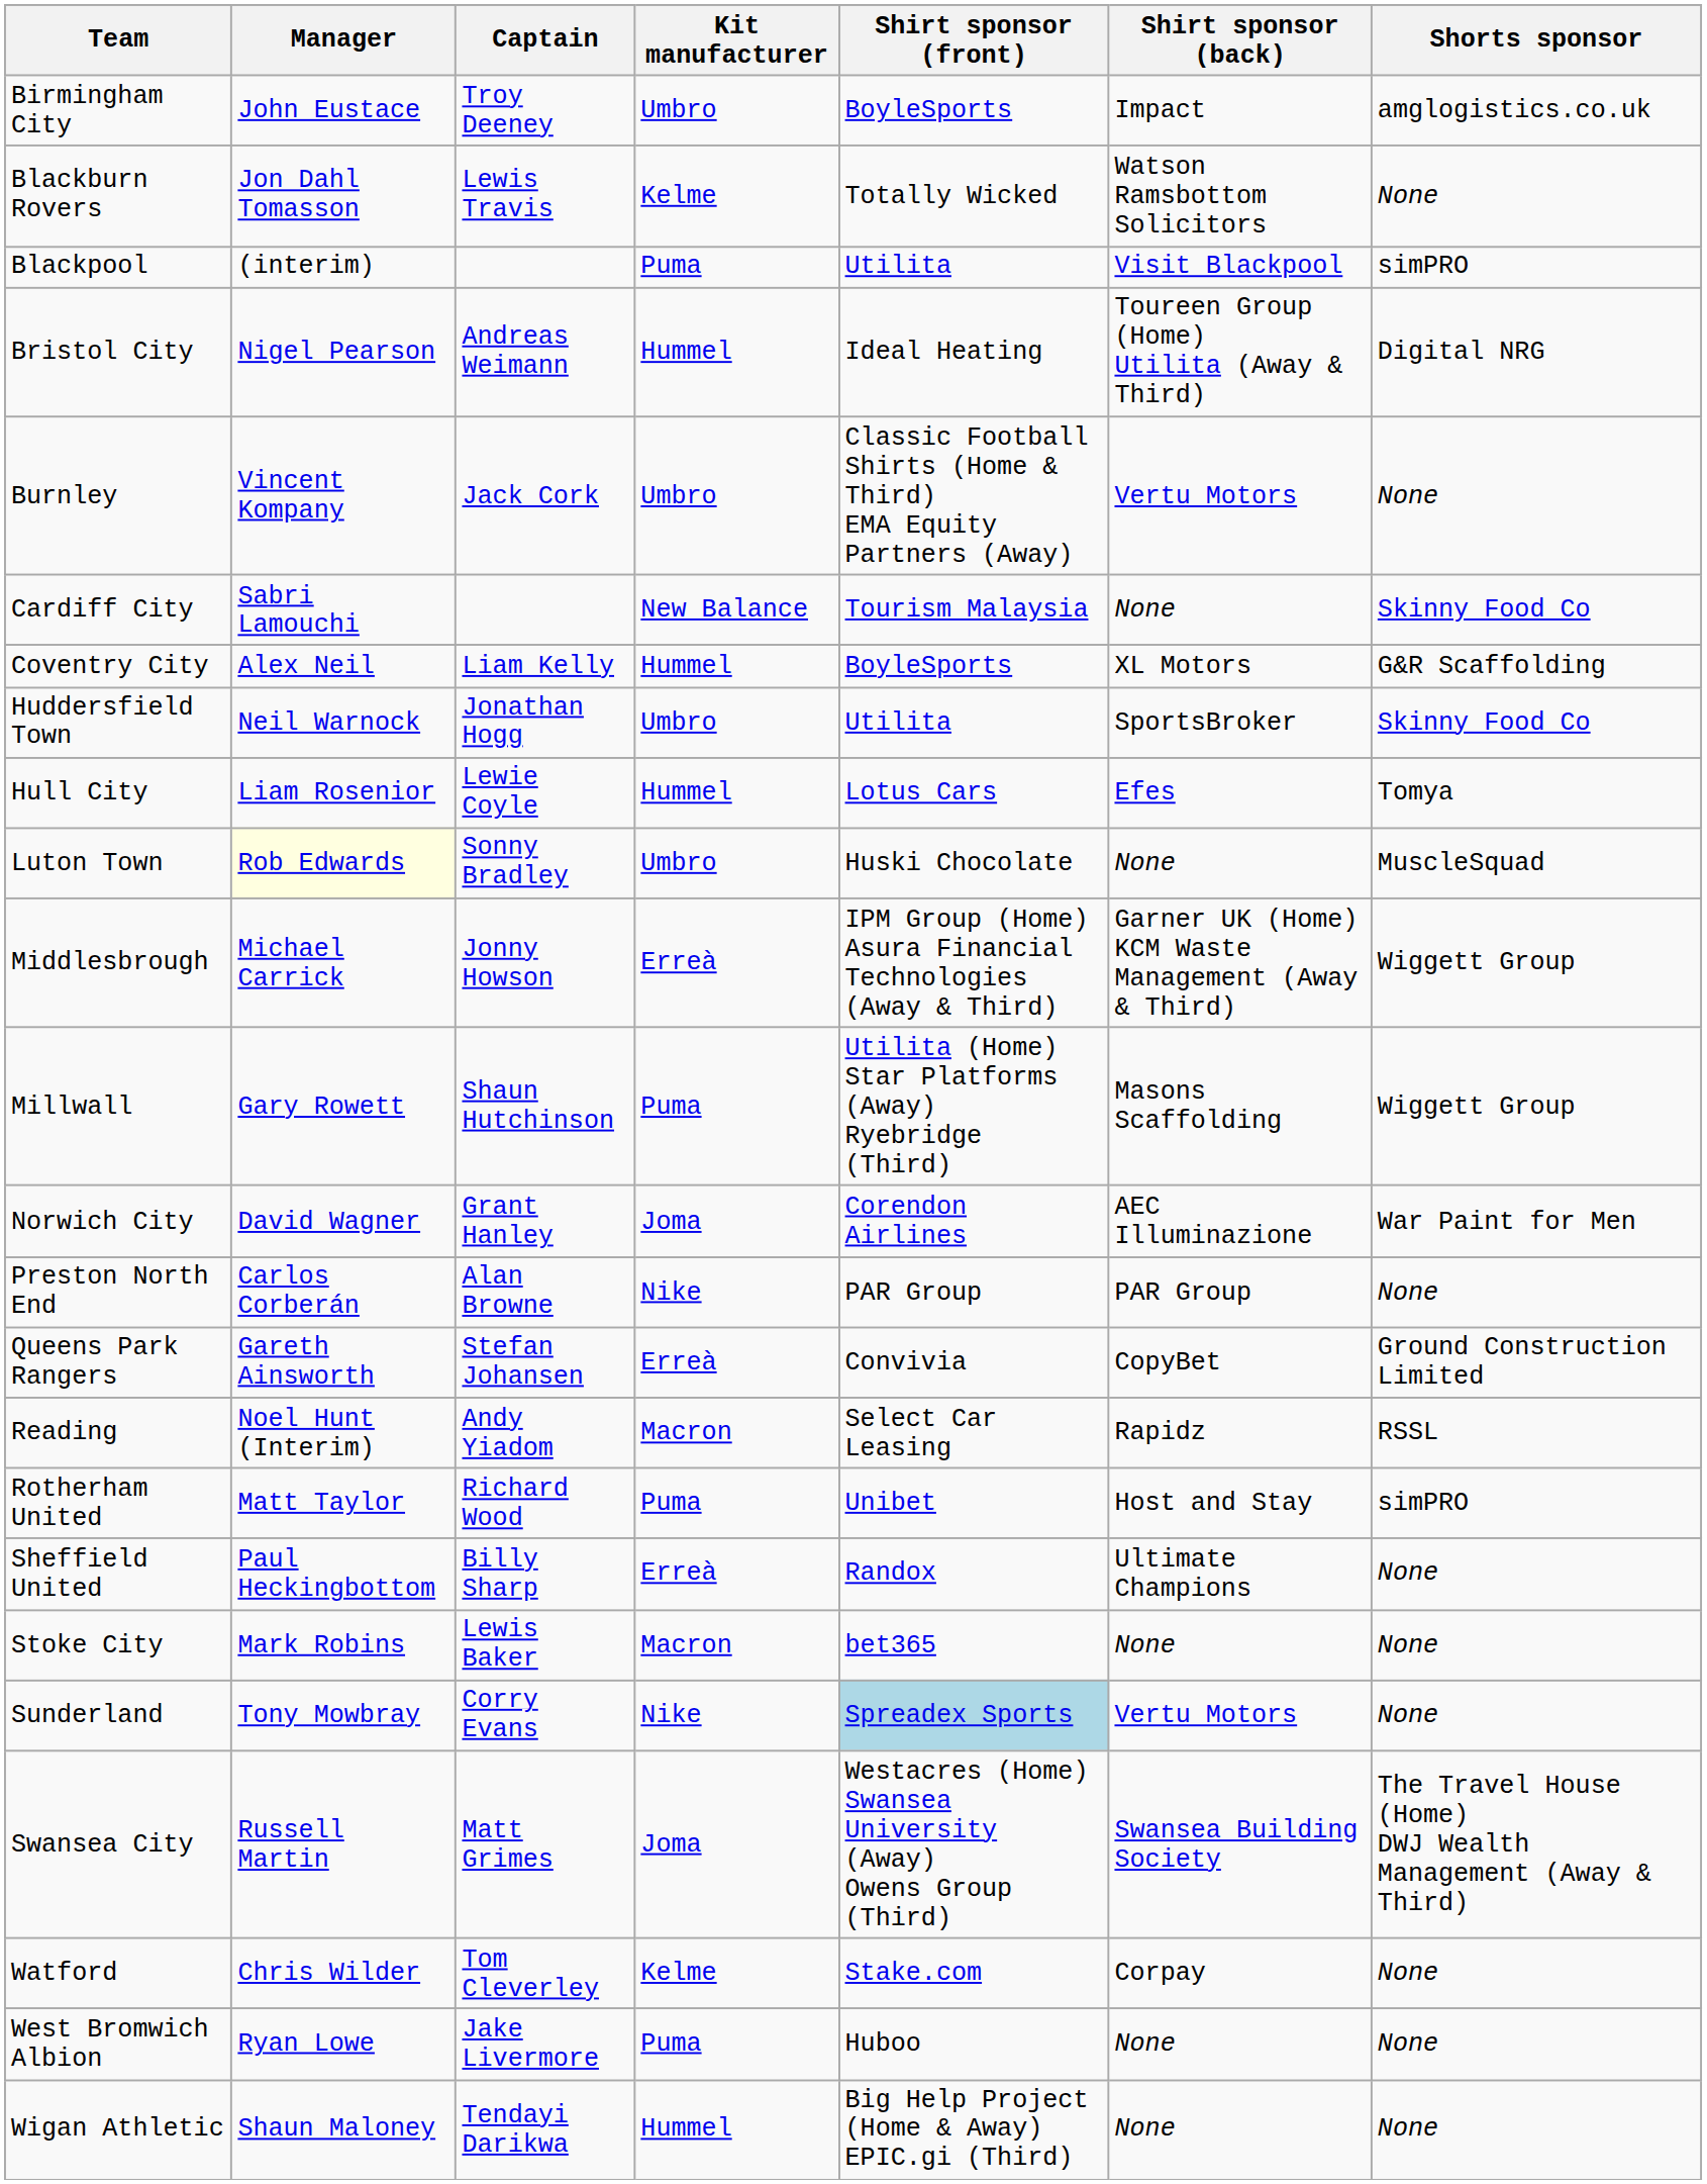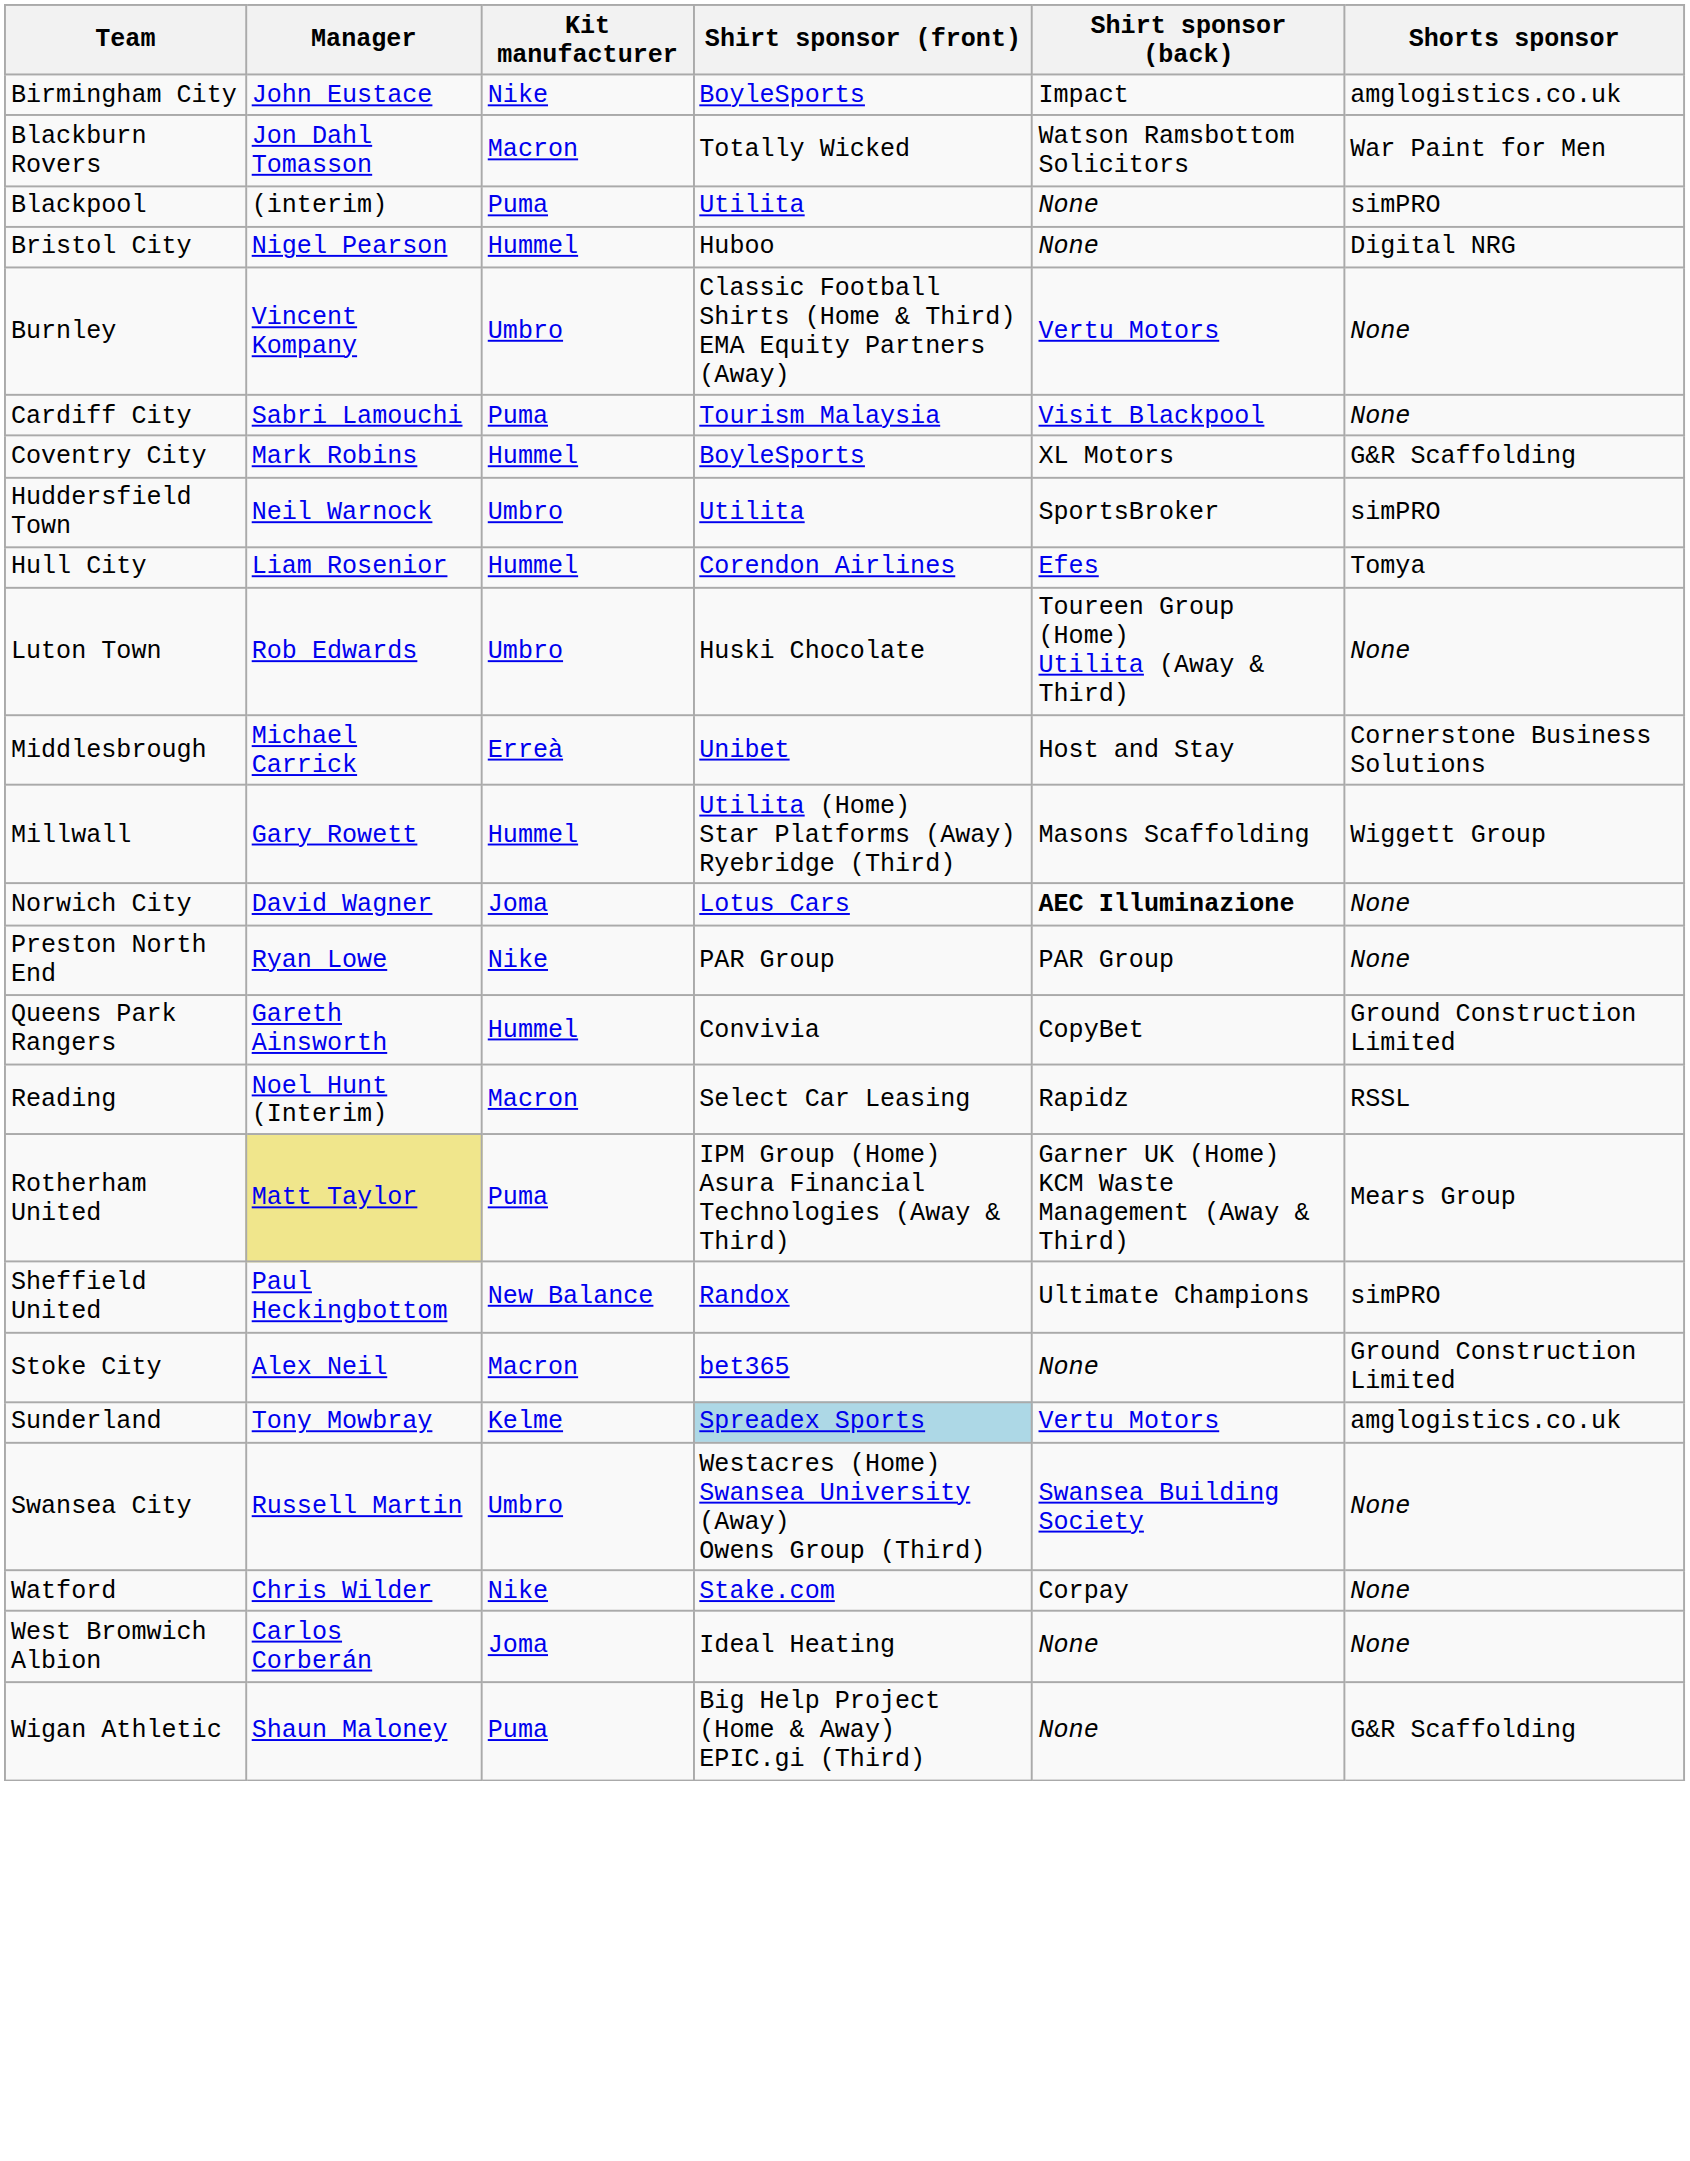- column: Captain | Troy Deeney | Lewis Travis | Andreas Weimann | Jack Cork | Liam Kelly | Jonathan Hogg | Lewie Coyle | Sonny Bradley | Jonny Howson | Shaun Hutchinson | Grant Hanley | Alan Browne | Stefan Johansen | Andy Yiadom | Richard Wood | Billy Sharp | Lewis Baker | Corry Evans | Matt Grimes | Tom Cleverley | Jake Livermore | Tendayi Darikwa
Birmingham City | Kit manufacturer: Umbro -> Nike
Blackburn Rovers | Kit manufacturer: Kelme -> Macron
Blackburn Rovers | Shorts sponsor: None -> War Paint for Men
Blackpool | Shirt sponsor (back): Visit Blackpool -> None
Bristol City | Shirt sponsor (front): Ideal Heating -> Huboo
Bristol City | Shirt sponsor (back): Toureen Group (Home) Utilita (Away & Third) -> None
Cardiff City | Kit manufacturer: New Balance -> Puma
Cardiff City | Shirt sponsor (back): None -> Visit Blackpool
Cardiff City | Shorts sponsor: Skinny Food Co -> None
Coventry City | Manager: Alex Neil -> Mark Robins
Huddersfield Town | Shorts sponsor: Skinny Food Co -> simPRO
Hull City | Shirt sponsor (front): Lotus Cars -> Corendon Airlines
Luton Town | Manager: lightyellow background -> no background
Luton Town | Shirt sponsor (back): None -> Toureen Group (Home) Utilita (Away & Third)
Luton Town | Shorts sponsor: MuscleSquad -> None
Middlesbrough | Shirt sponsor (front): IPM Group (Home) Asura Financial Technologies (Away & Third) -> Unibet
Middlesbrough | Shirt sponsor (back): Garner UK (Home) KCM Waste Management (Away & Third) -> Host and Stay
Middlesbrough | Shorts sponsor: Wiggett Group -> Cornerstone Business Solutions
Millwall | Kit manufacturer: Puma -> Hummel
Norwich City | Shirt sponsor (front): Corendon Airlines -> Lotus Cars
Norwich City | Shirt sponsor (back): normal -> bold
Norwich City | Shorts sponsor: War Paint for Men -> None
Preston North End | Manager: Carlos Corberán -> Ryan Lowe
Queens Park Rangers | Kit manufacturer: Erreà -> Hummel
Rotherham United | Manager: no background -> khaki background
Rotherham United | Shirt sponsor (front): Unibet -> IPM Group (Home) Asura Financial Technologies (Away & Third)
Rotherham United | Shirt sponsor (back): Host and Stay -> Garner UK (Home) KCM Waste Management (Away & Third)
Rotherham United | Shorts sponsor: simPRO -> Mears Group
Sheffield United | Kit manufacturer: Erreà -> New Balance
Sheffield United | Shorts sponsor: None -> simPRO
Stoke City | Manager: Mark Robins -> Alex Neil
Stoke City | Shorts sponsor: None -> Ground Construction Limited
Sunderland | Kit manufacturer: Nike -> Kelme
Sunderland | Shorts sponsor: None -> amglogistics.co.uk
Swansea City | Kit manufacturer: Joma -> Umbro
Swansea City | Shorts sponsor: The Travel House (Home) DWJ Wealth Management (Away & Third) -> None
Watford | Kit manufacturer: Kelme -> Nike
West Bromwich Albion | Manager: Ryan Lowe -> Carlos Corberán
West Bromwich Albion | Kit manufacturer: Puma -> Joma
West Bromwich Albion | Shirt sponsor (front): Huboo -> Ideal Heating
Wigan Athletic | Kit manufacturer: Hummel -> Puma
Wigan Athletic | Shorts sponsor: None -> G&R Scaffolding
